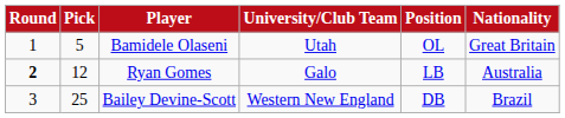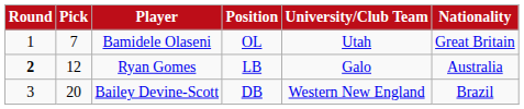columns swapped: Position <-> University/Club Team
Bamidele Olaseni | Pick: 5 -> 7
Bailey Devine-Scott | Pick: 25 -> 20
